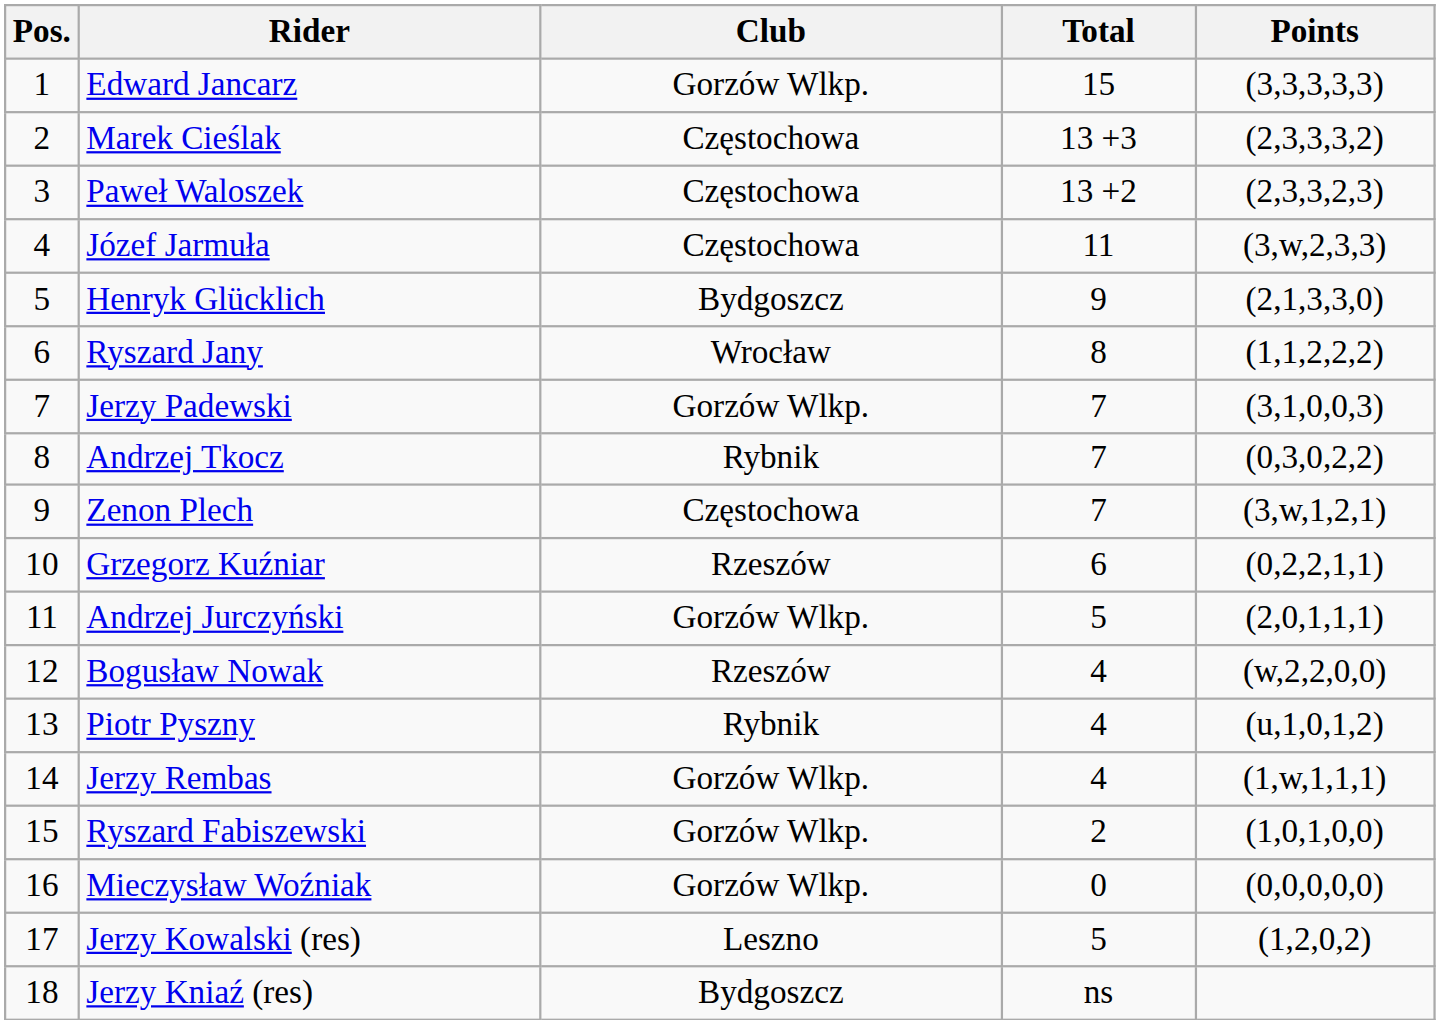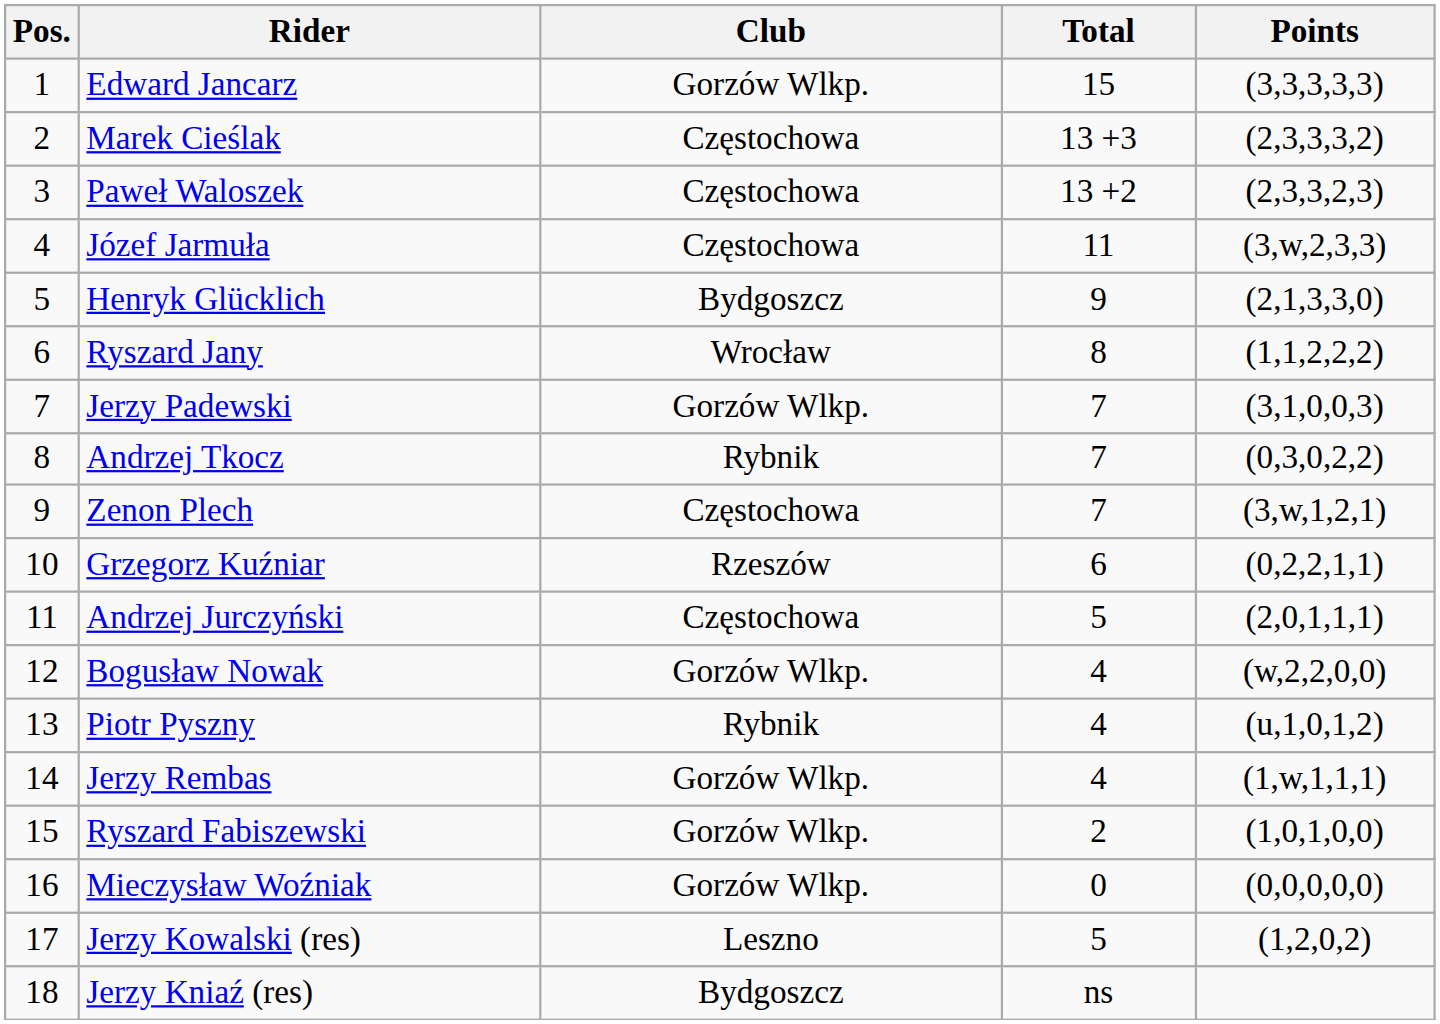Andrzej Jurczyński | Club: Gorzów Wlkp. -> Częstochowa
Bogusław Nowak | Club: Rzeszów -> Gorzów Wlkp.
